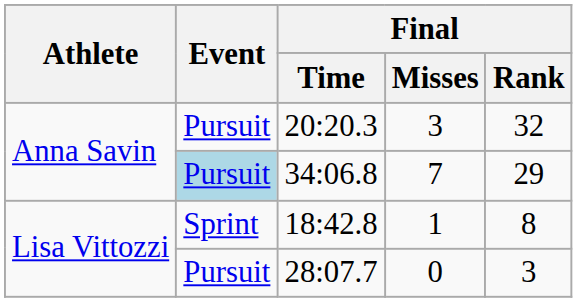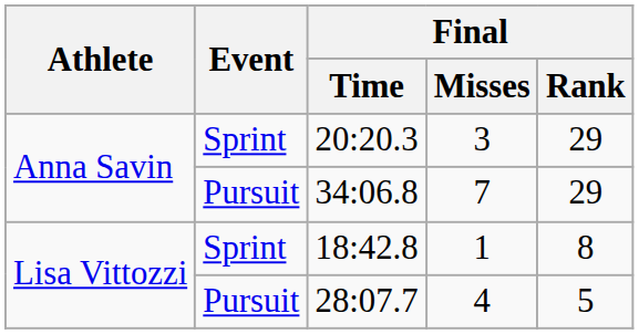20:20.3 | Event: Pursuit -> Sprint
20:20.3 | Final / Rank: 32 -> 29
34:06.8 | Event: lightblue background -> no background
28:07.7 | Final / Misses: 0 -> 4
28:07.7 | Final / Rank: 3 -> 5
